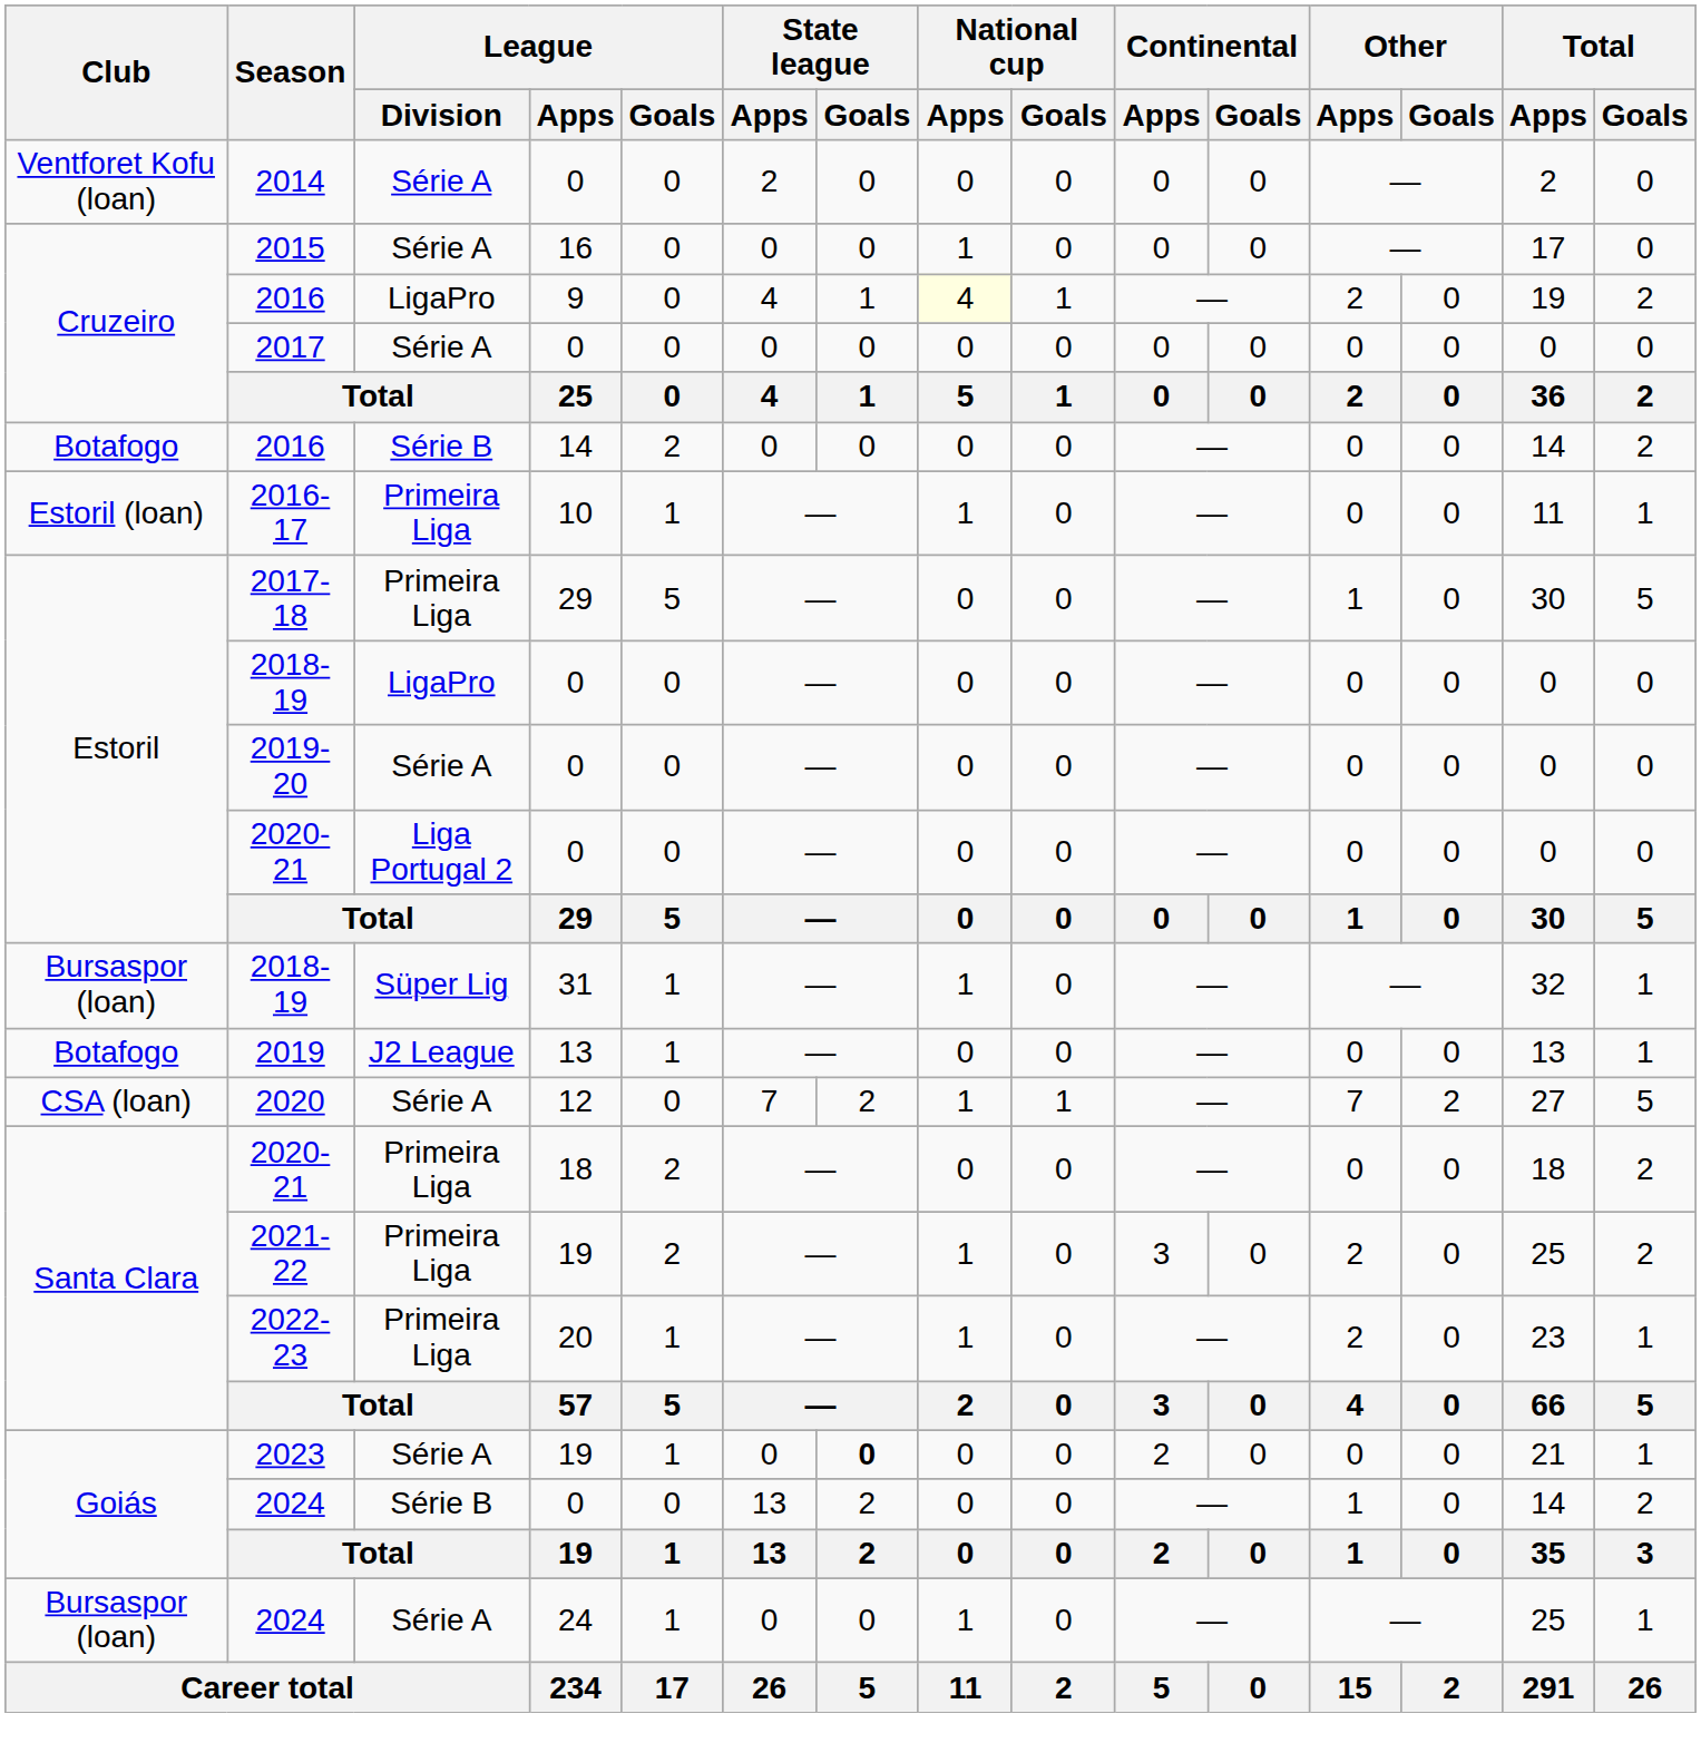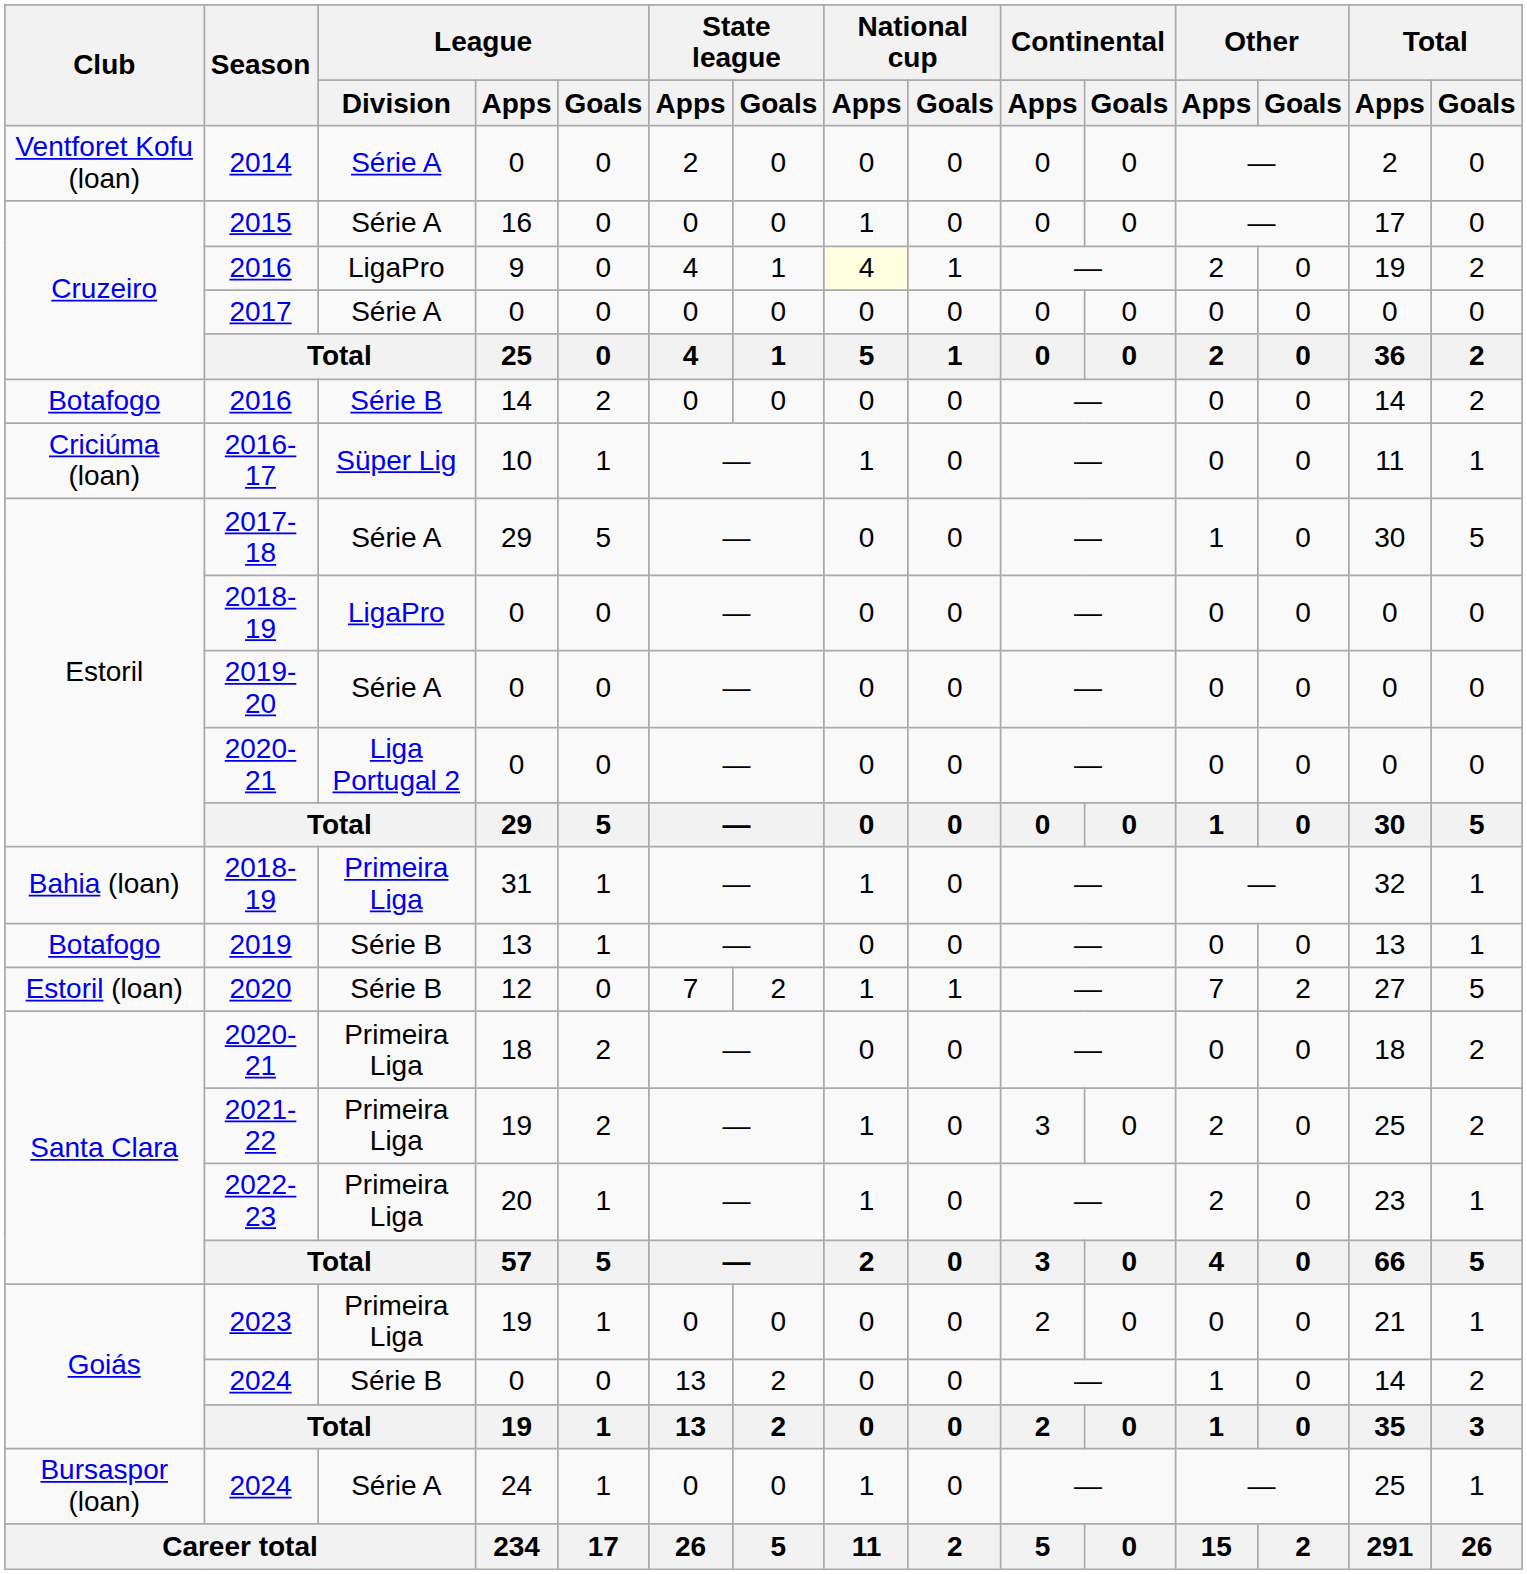2016-17 | Club: Estoril (loan) -> Criciúma (loan)
2016-17 | League / Division: Primeira Liga -> Süper Lig
2017-18 | League / Division: Primeira Liga -> Série A
2018-19 / 31 | Club: Bursaspor (loan) -> Bahia (loan)
2018-19 / 31 | League / Division: Süper Lig -> Primeira Liga
2019 | League / Division: J2 League -> Série B
2020 | Club: CSA (loan) -> Estoril (loan)
2020 | League / Division: Série A -> Série B
2023 | League / Division: Série A -> Primeira Liga
2023 | State league / Goals: bold -> normal
